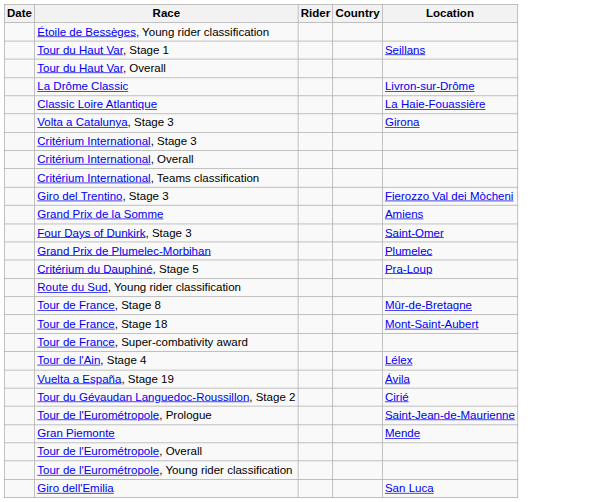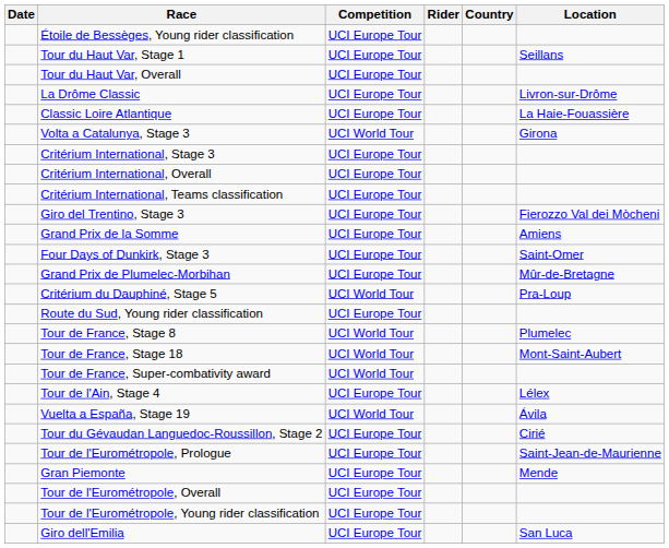+ column: Competition | UCI Europe Tour | UCI Europe Tour | UCI Europe Tour | UCI Europe Tour | UCI Europe Tour | UCI World Tour | UCI Europe Tour | UCI Europe Tour | UCI Europe Tour | UCI Europe Tour | UCI Europe Tour | UCI Europe Tour | UCI Europe Tour | UCI World Tour | UCI Europe Tour | UCI World Tour | UCI World Tour | UCI World Tour | UCI Europe Tour | UCI World Tour | UCI Europe Tour | UCI Europe Tour | UCI Europe Tour | UCI Europe Tour | UCI Europe Tour | UCI Europe Tour
Grand Prix de Plumelec-Morbihan | Location: Plumelec -> Mûr-de-Bretagne
Tour de France, Stage 8 | Location: Mûr-de-Bretagne -> Plumelec
